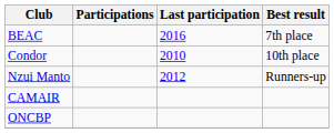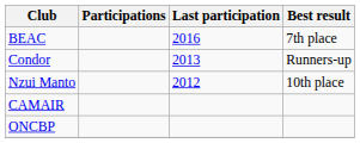Condor | Last participation: 2010 -> 2013
Condor | Best result: 10th place -> Runners-up
Nzui Manto | Best result: Runners-up -> 10th place
